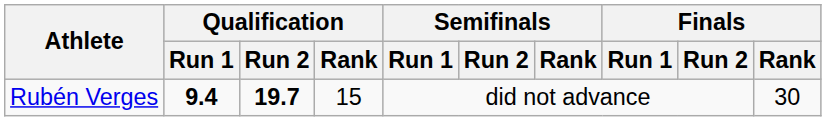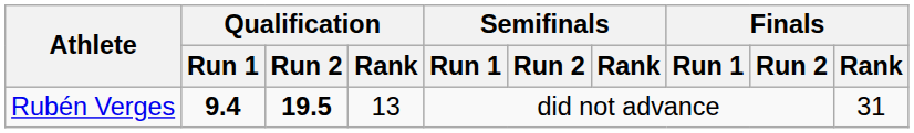Rubén Verges | Qualification / Run 2: 19.7 -> 19.5
Rubén Verges | Qualification / Rank: 15 -> 13
Rubén Verges | Finals / Rank: 30 -> 31
